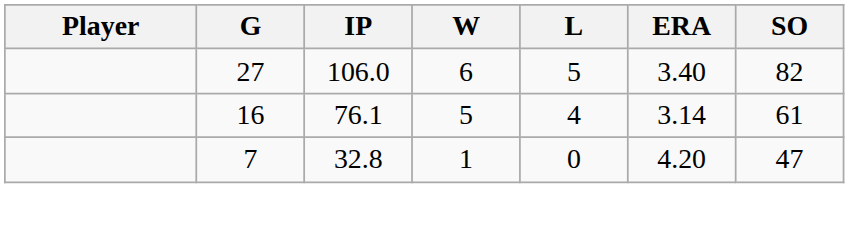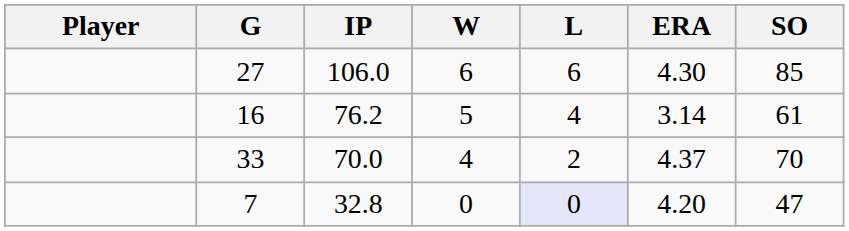27 | L: 5 -> 6
27 | ERA: 3.40 -> 4.30
27 | SO: 82 -> 85
16 | IP: 76.1 -> 76.2
+ row: 33 | 70.0 | 4 | 2 | 4.37 | 70
7 | W: 1 -> 0
7 | L: no background -> lavender background
